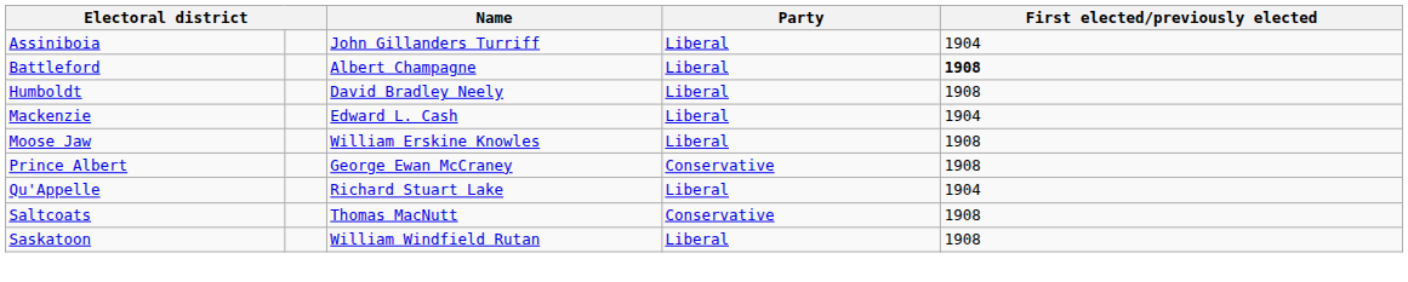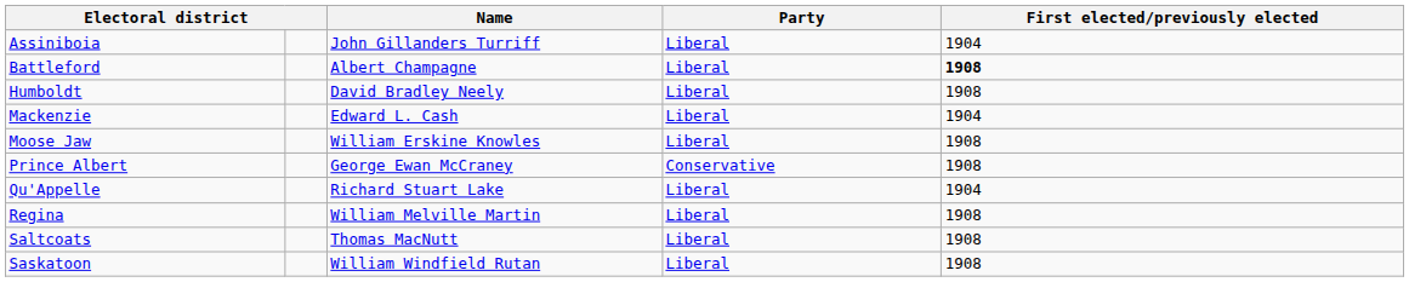+ row: Regina | William Melville Martin | Liberal | 1908
Saltcoats | Party: Conservative -> Liberal
